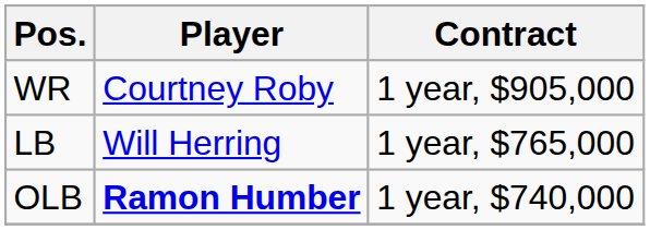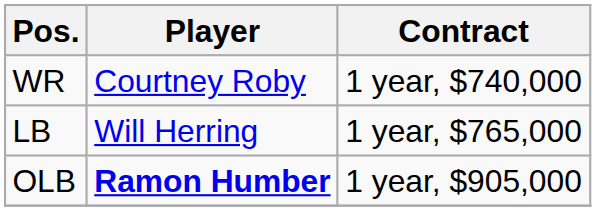WR | Contract: 1 year, $905,000 -> 1 year, $740,000
OLB | Contract: 1 year, $740,000 -> 1 year, $905,000
